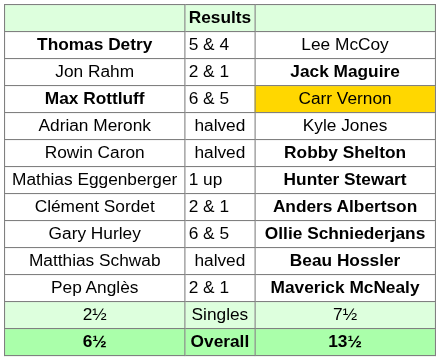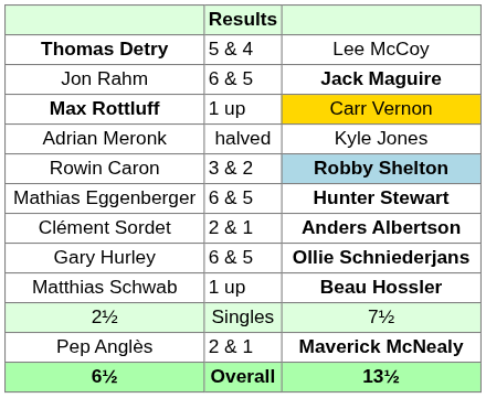Jon Rahm | Results: 2 & 1 -> 6 & 5
Max Rottluff | Results: 6 & 5 -> 1 up
Rowin Caron | Results: halved -> 3 & 2
Rowin Caron | column 3: no background -> lightblue background
Mathias Eggenberger | Results: 1 up -> 6 & 5
Matthias Schwab | Results: halved -> 1 up
rows swapped: Pep Anglès <-> 2½
